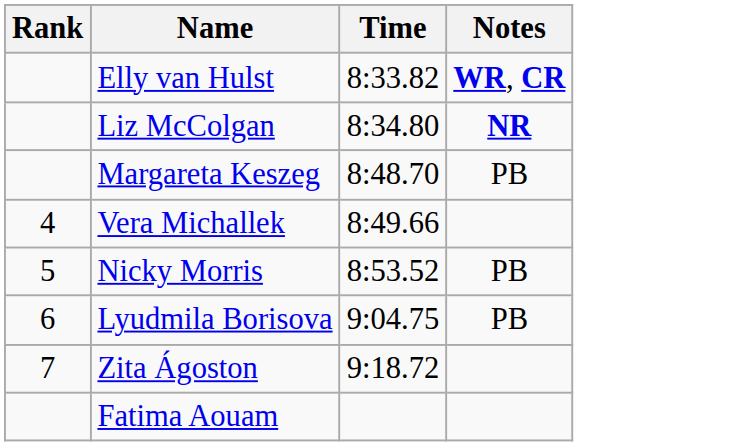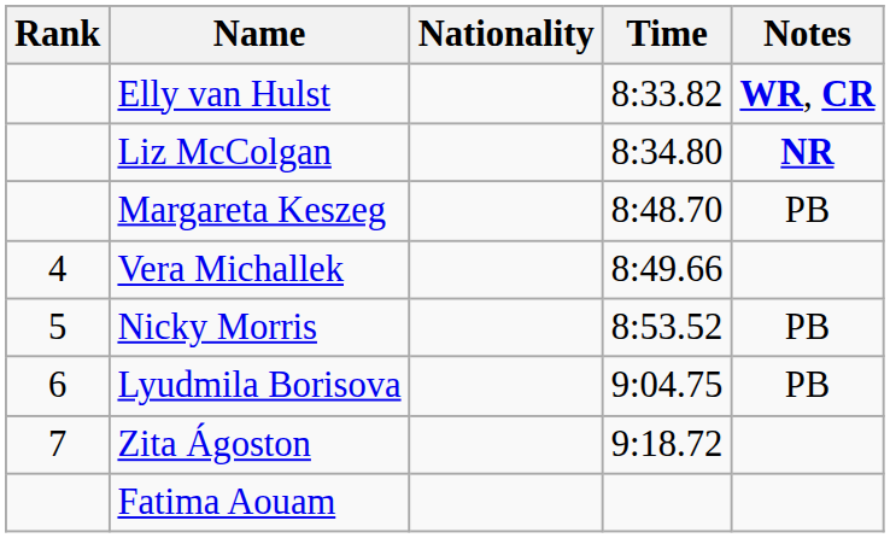+ column: Nationality
